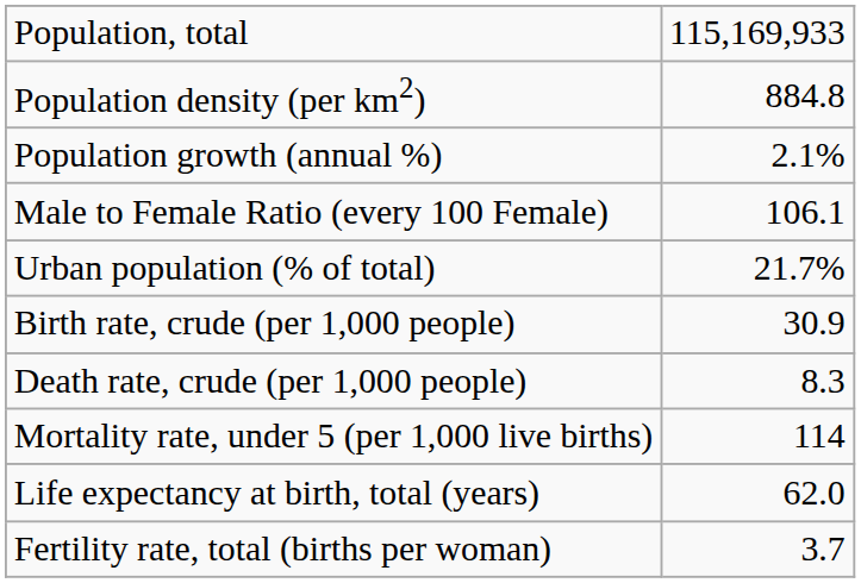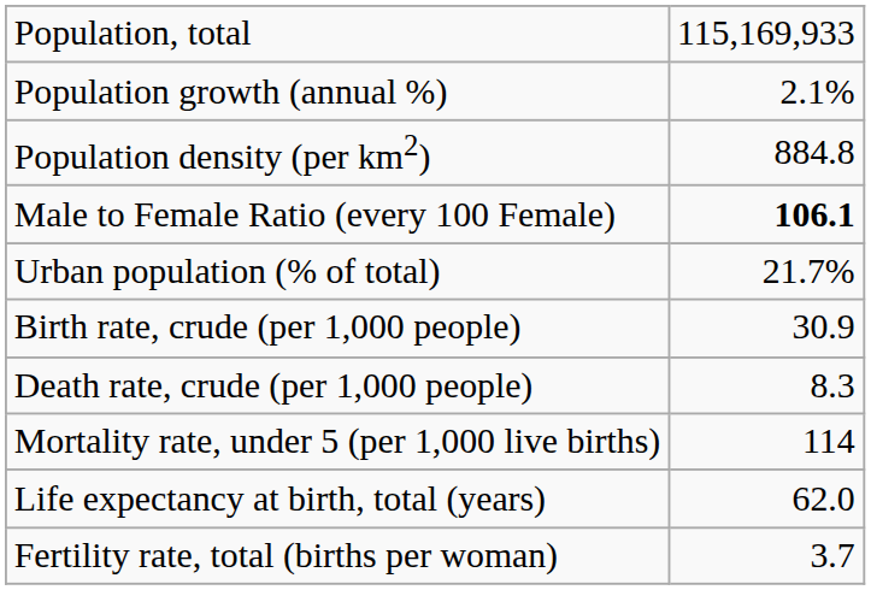rows swapped: Population density (per km2) <-> Population growth (annual %)
Male to Female Ratio (every 100 Female) | column 2: normal -> bold
